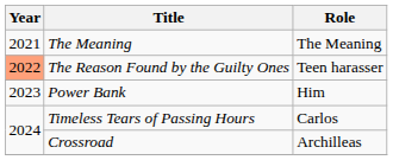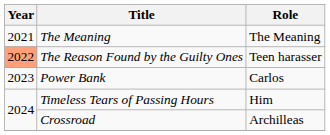Power Bank | Role: Him -> Carlos
Timeless Tears of Passing Hours | Role: Carlos -> Him
